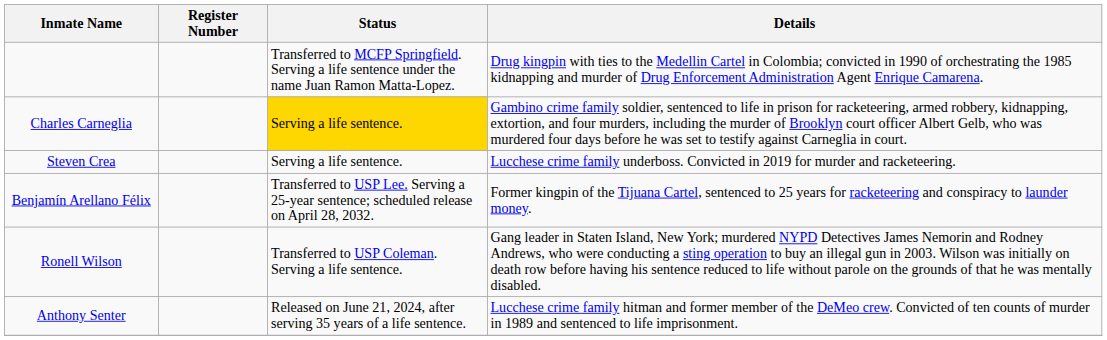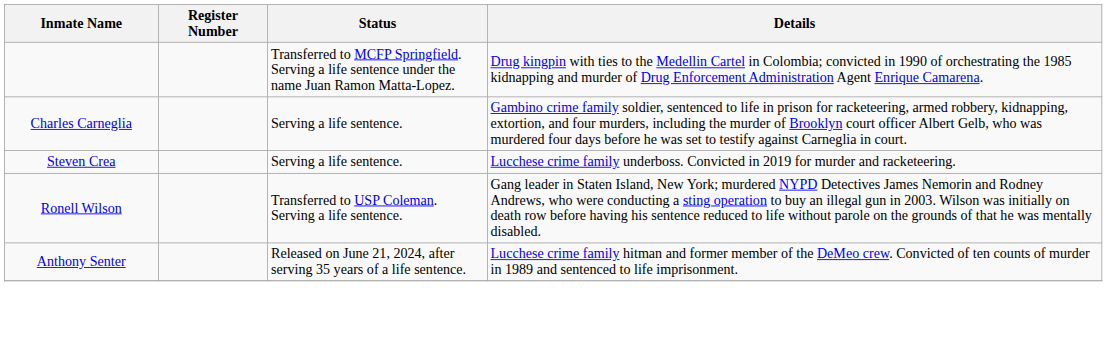Charles Carneglia | Status: gold background -> no background
- row: Benjamín Arellano Félix | Transferred to USP Lee. Serving a 25-year sentence; scheduled release on April 28, 2032. | Former kingpin of the Tijuana Cartel, sentenced to 25 years for racketeering and conspiracy to launder money.
